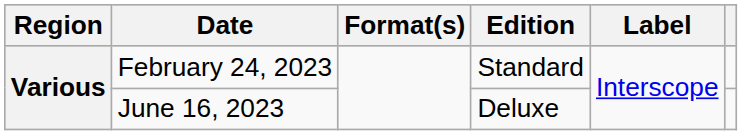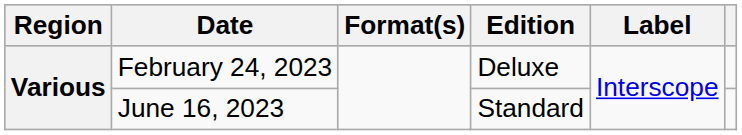February 24, 2023 | Edition: Standard -> Deluxe
June 16, 2023 | Edition: Deluxe -> Standard
